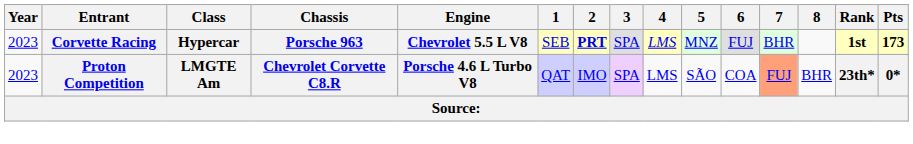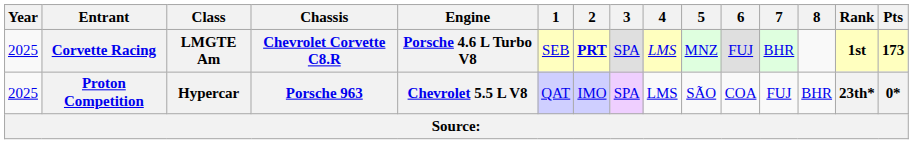Corvette Racing | Year: 2023 -> 2025
Corvette Racing | Class: Hypercar -> LMGTE Am
Corvette Racing | Chassis: Porsche 963 -> Chevrolet Corvette C8.R
Corvette Racing | Engine: Chevrolet 5.5 L V8 -> Porsche 4.6 L Turbo V8
Proton Competition | Year: 2023 -> 2025
Proton Competition | Class: LMGTE Am -> Hypercar
Proton Competition | Chassis: Chevrolet Corvette C8.R -> Porsche 963
Proton Competition | Engine: Porsche 4.6 L Turbo V8 -> Chevrolet 5.5 L V8
Proton Competition | 7: lightsalmon background -> no background
